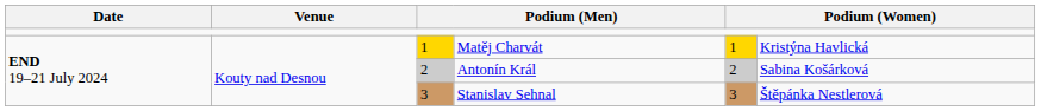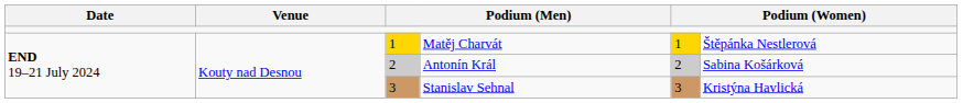Matěj Charvát | column 6: Kristýna Havlická -> Štěpánka Nestlerová
Stanislav Sehnal | column 6: Štěpánka Nestlerová -> Kristýna Havlická
